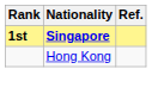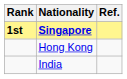+ row: India
